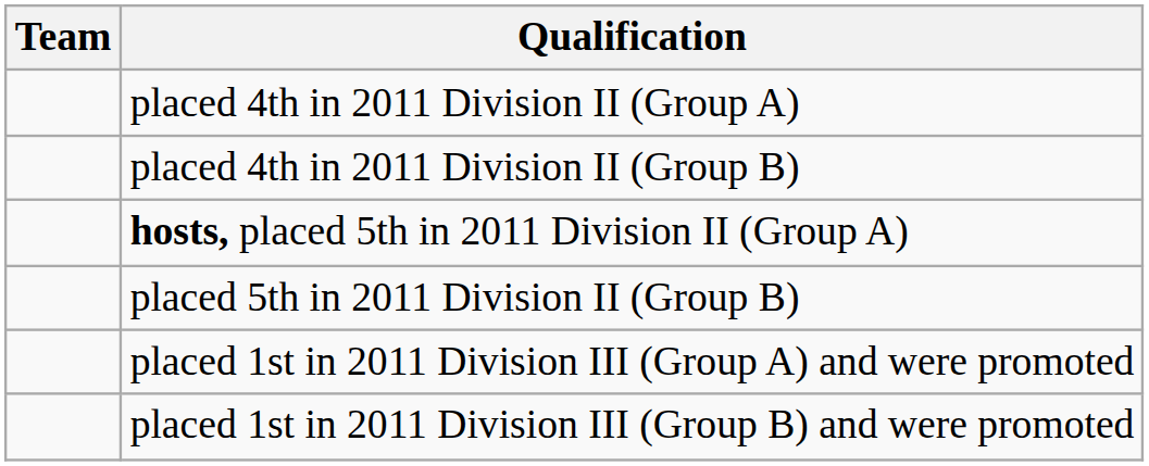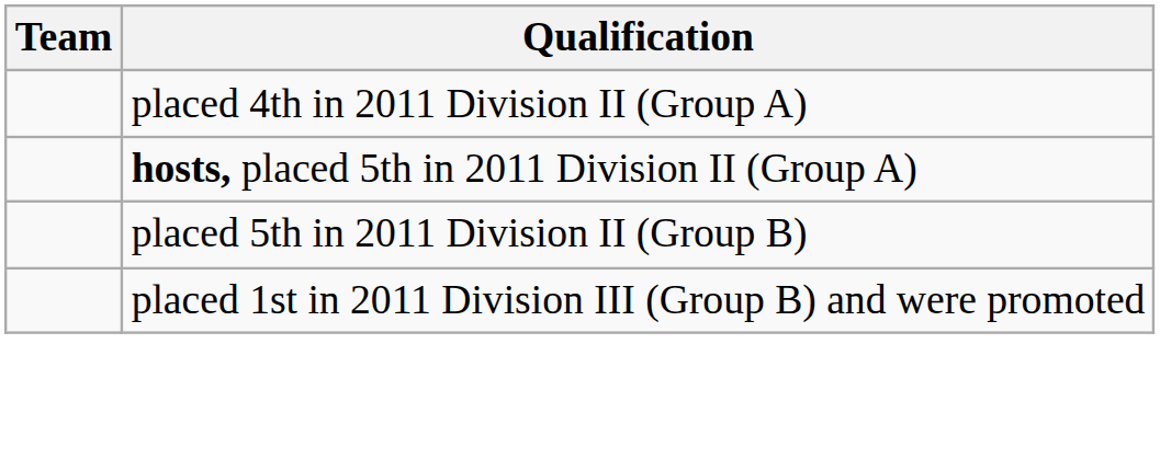- row: placed 4th in 2011 Division II (Group B)
- row: placed 1st in 2011 Division III (Group A) and were promoted
